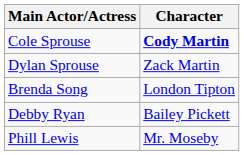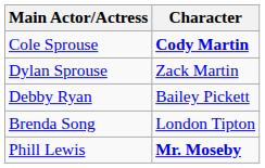rows swapped: Brenda Song <-> Debby Ryan
Phill Lewis | Character: normal -> bold
